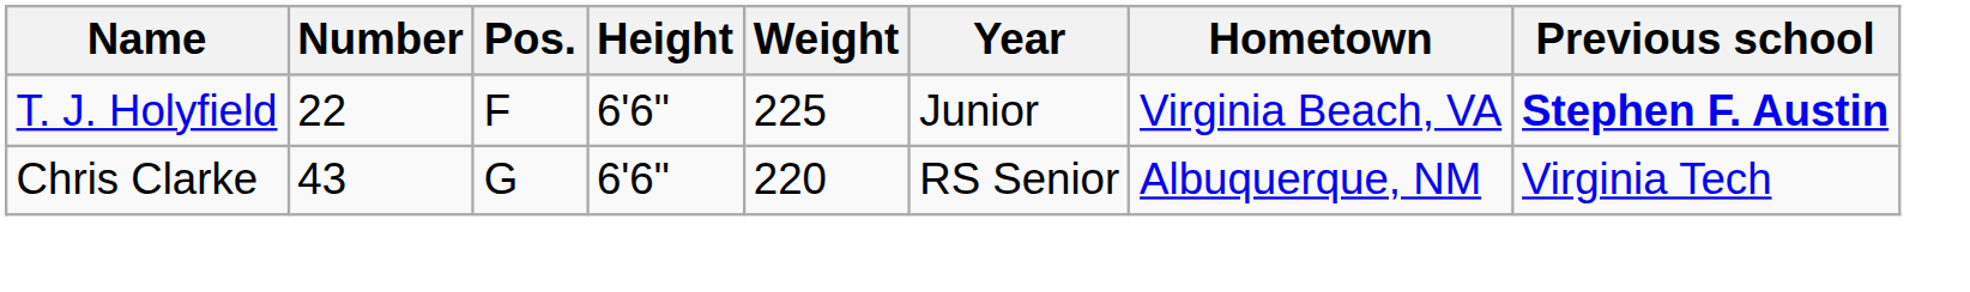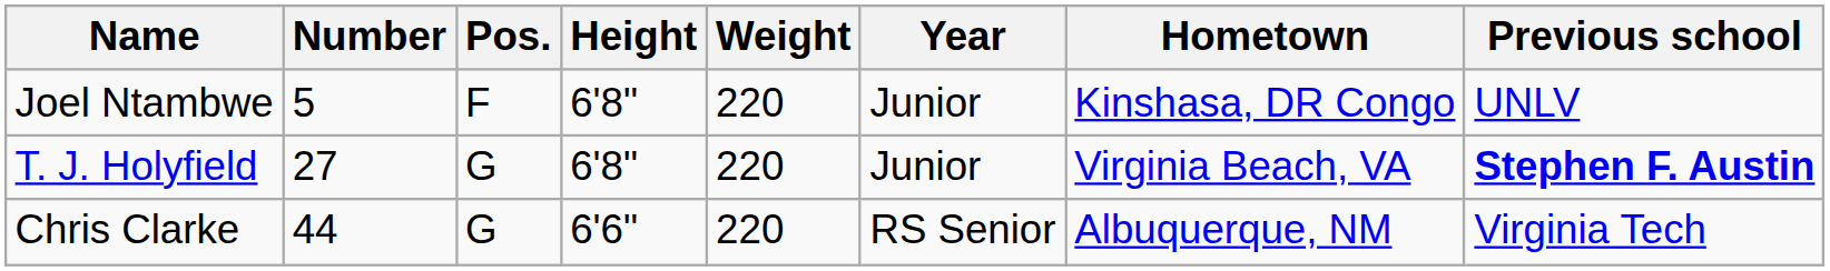+ row: Joel Ntambwe | 5 | F | 6'8" | 220 | Junior | Kinshasa, DR Congo | UNLV
T. J. Holyfield | Number: 22 -> 27
T. J. Holyfield | Pos.: F -> G
T. J. Holyfield | Height: 6'6" -> 6'8"
T. J. Holyfield | Weight: 225 -> 220
Chris Clarke | Number: 43 -> 44
